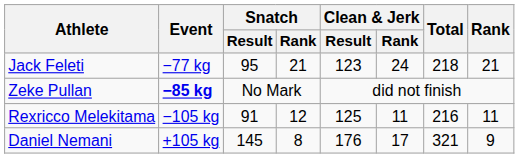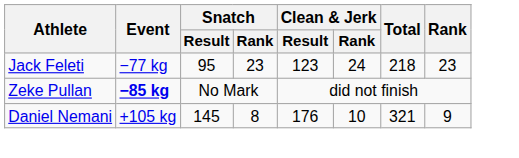Jack Feleti | Snatch / Rank: 21 -> 23
Jack Feleti | Rank: 21 -> 23
- row: Rexricco Melekitama | −105 kg | 91 | 12 | 125 | 11 | 216 | 11
Daniel Nemani | Clean & Jerk / Rank: 17 -> 10
